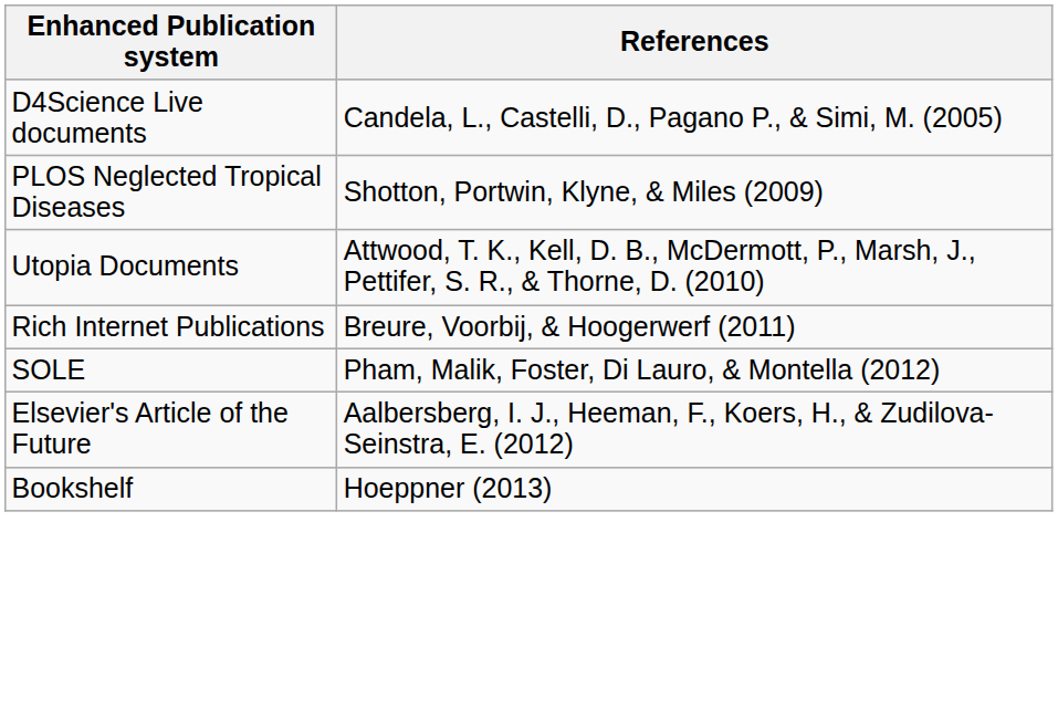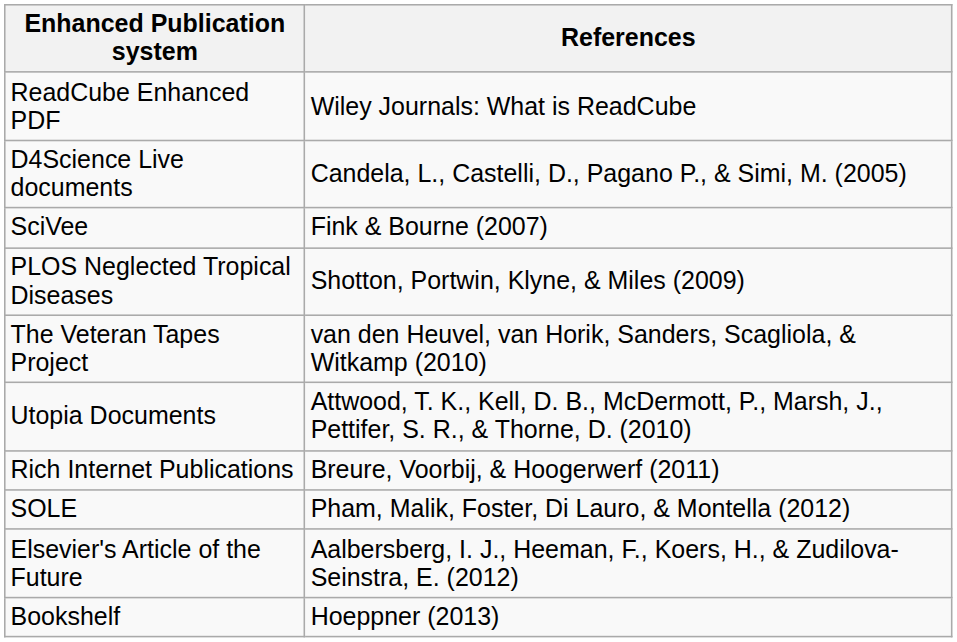+ row: ReadCube Enhanced PDF | Wiley Journals: What is ReadCube
+ row: SciVee | Fink & Bourne (2007)
+ row: The Veteran Tapes Project | van den Heuvel, van Horik, Sanders, Scagliola, & Witkamp (2010)
